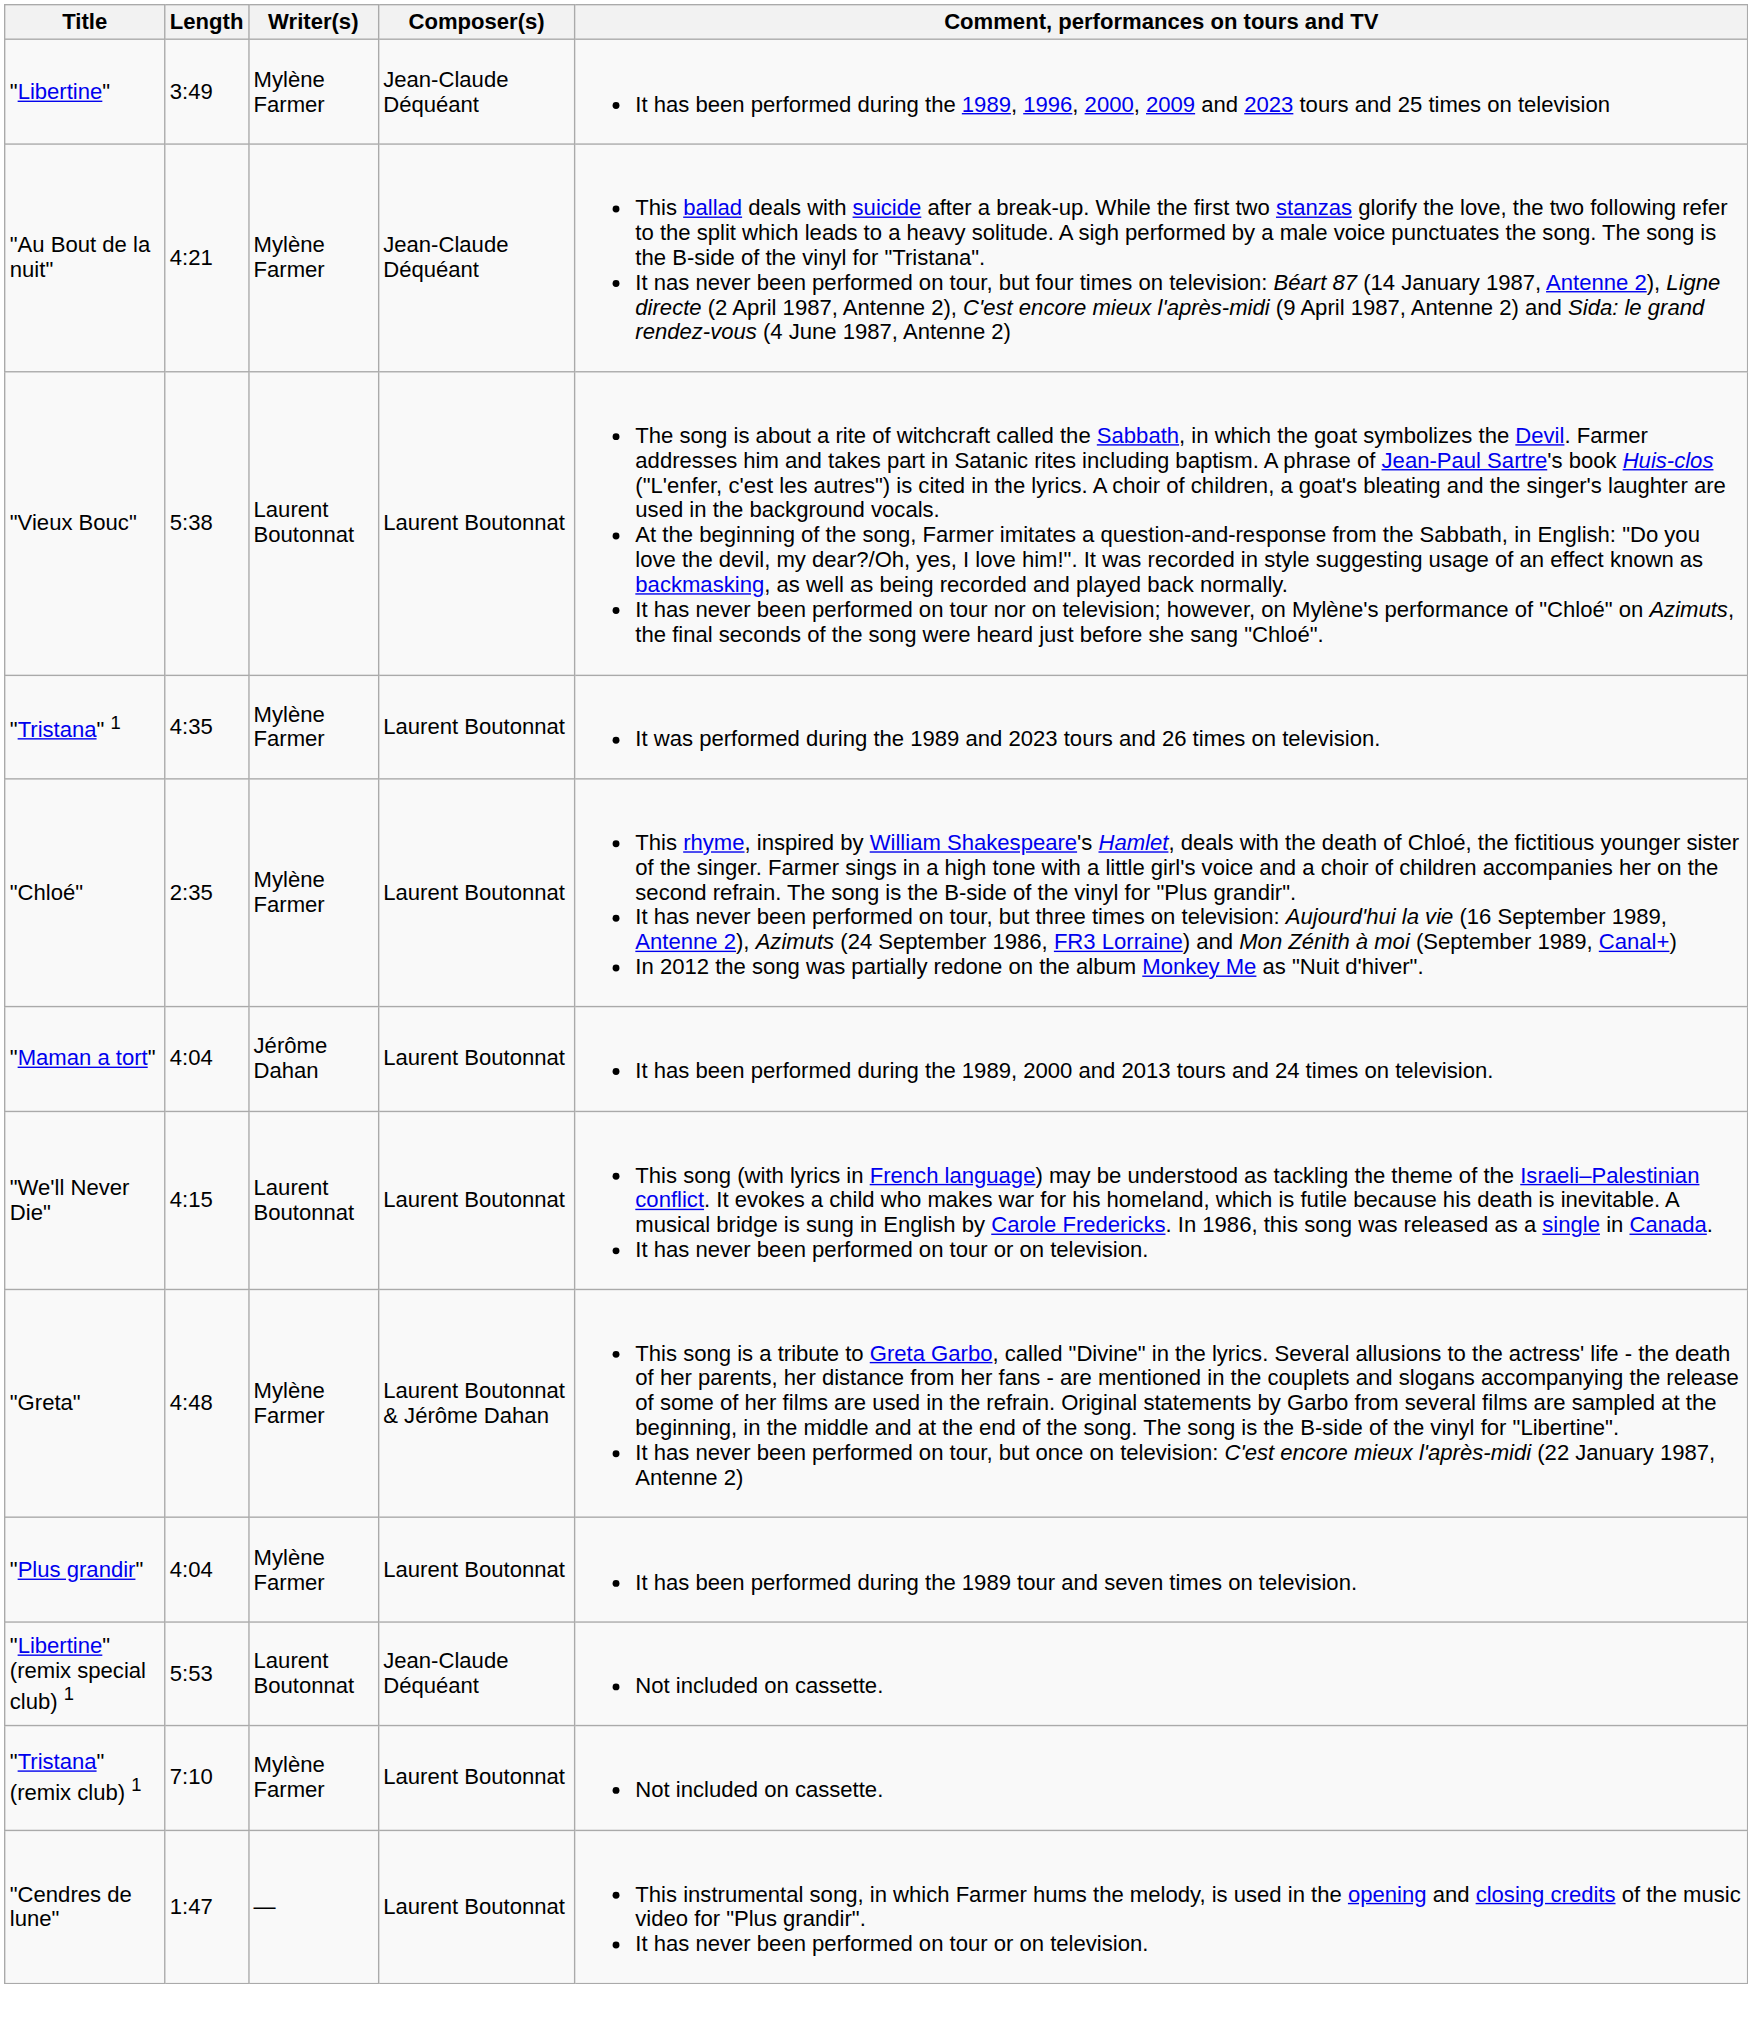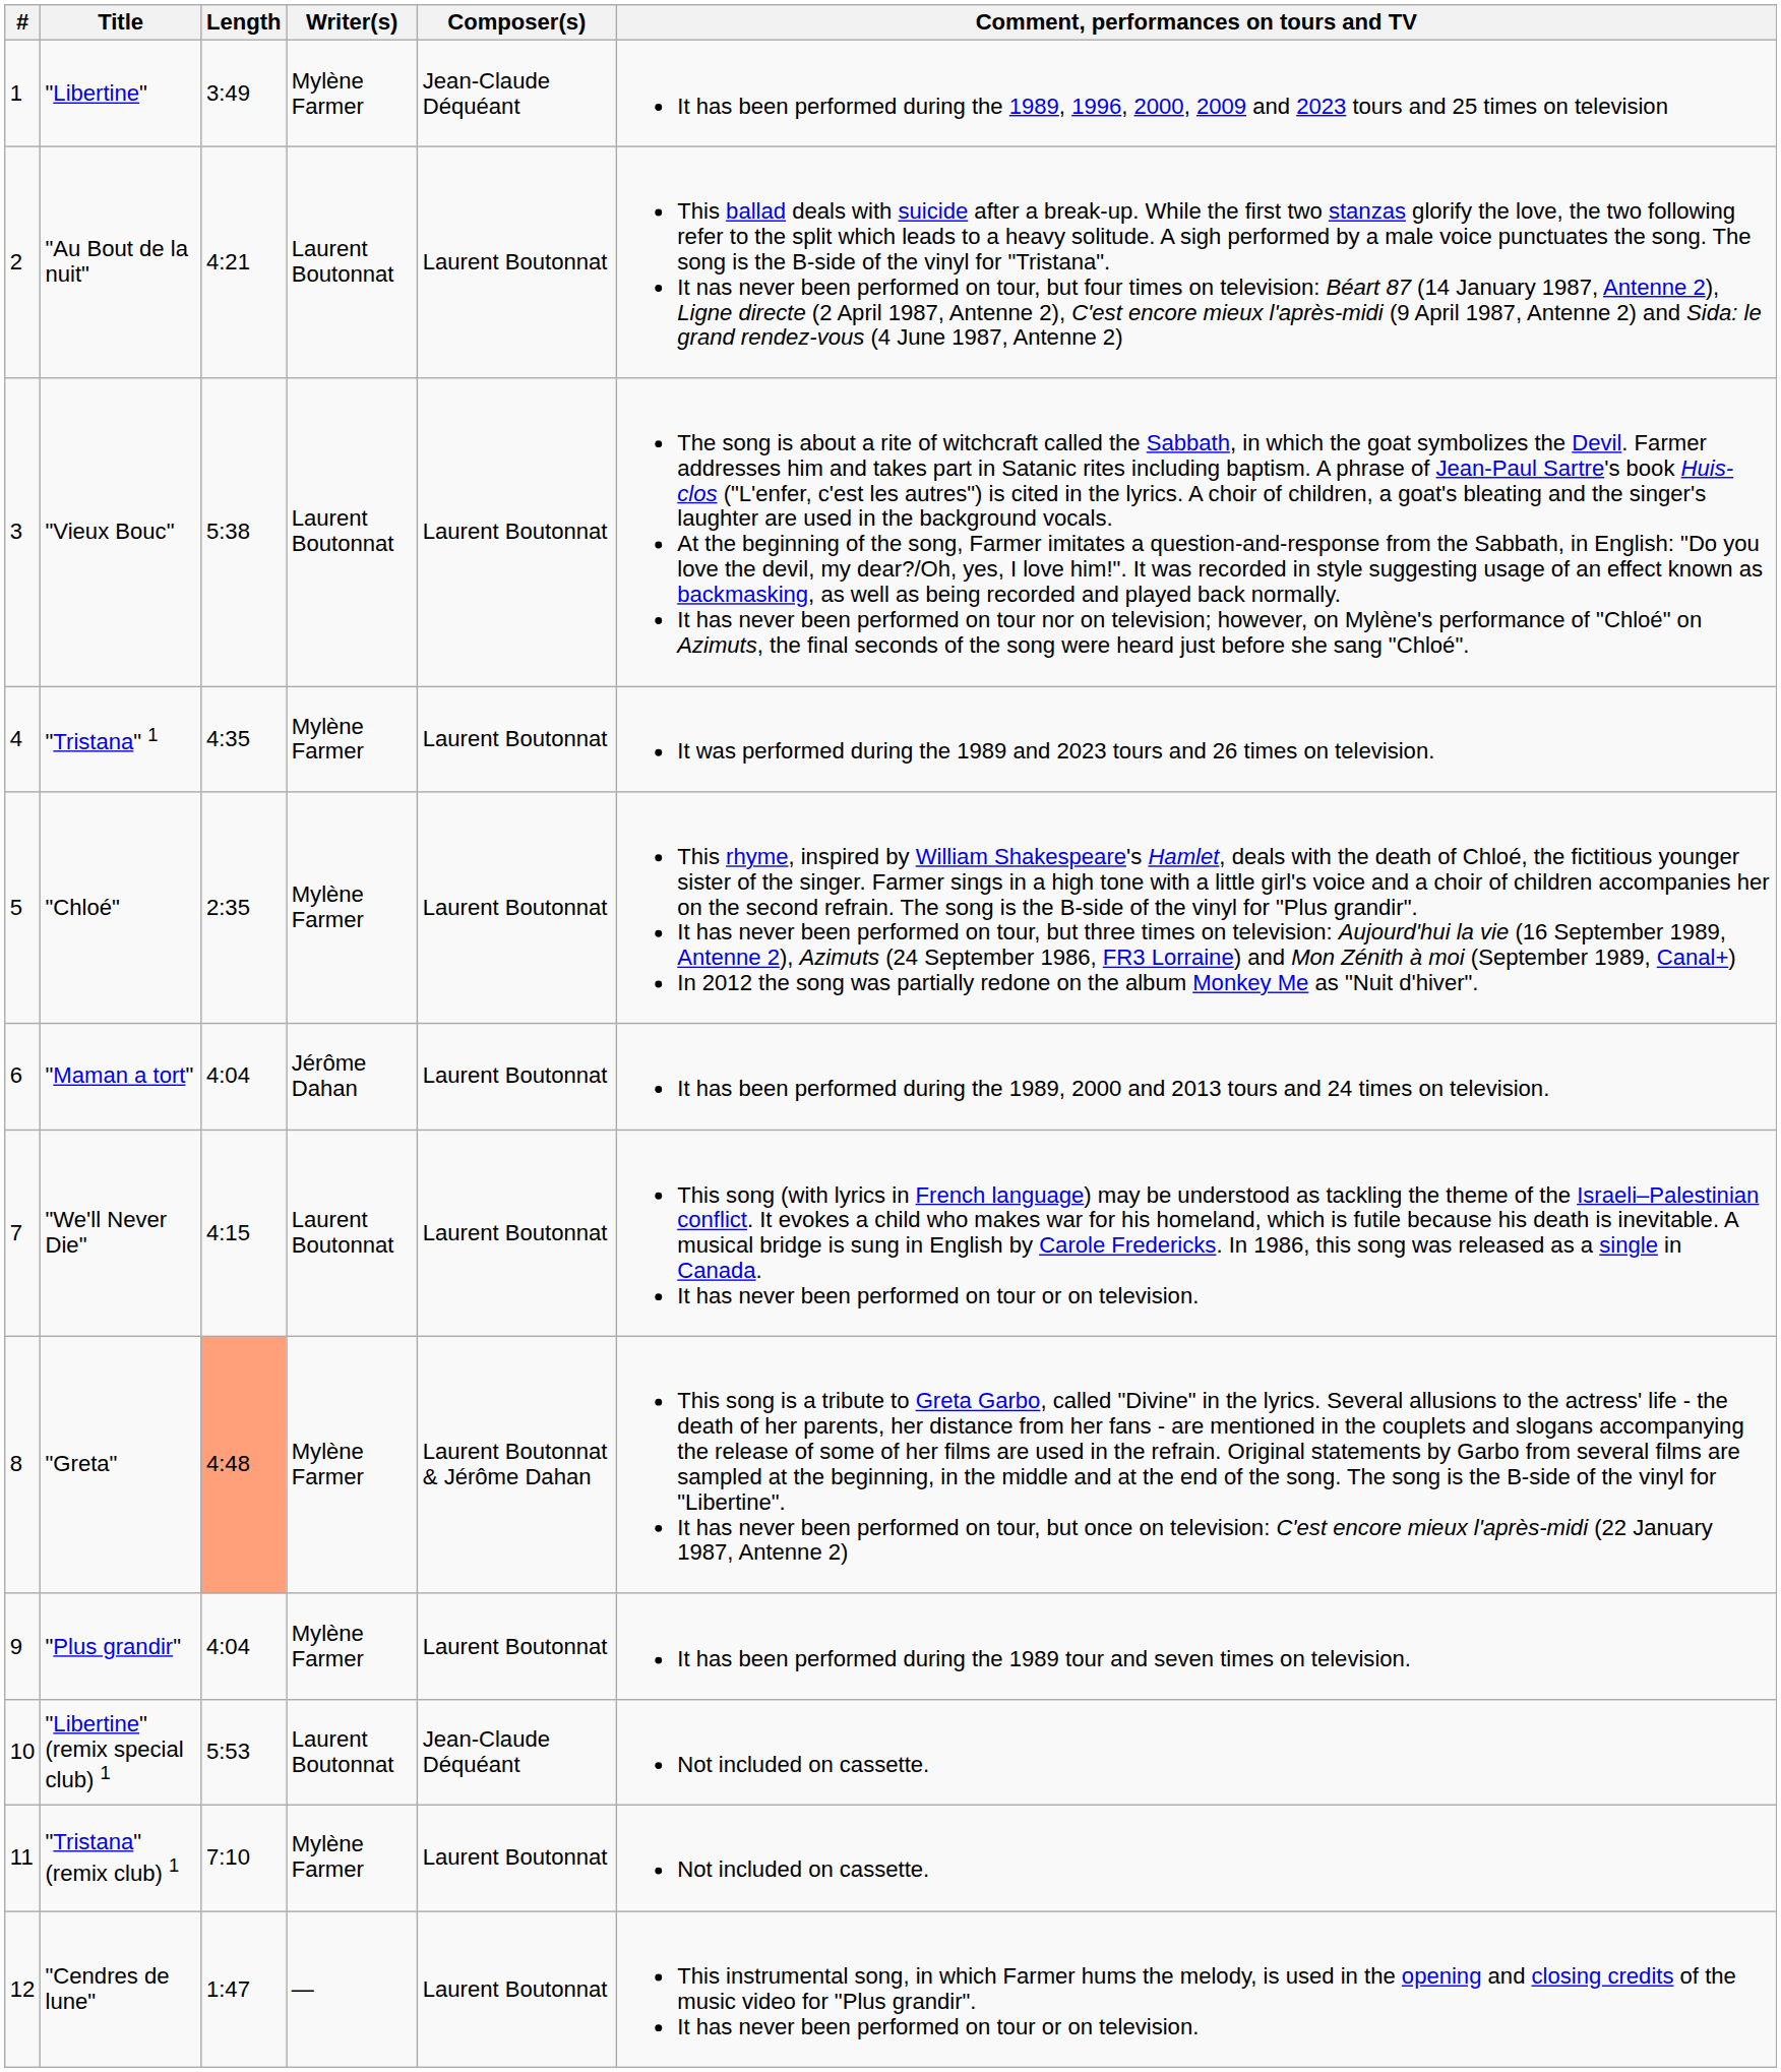+ column: # | 1 | 2 | 3 | 4 | 5 | 6 | 7 | 8 | 9 | 10 | 11 | 12
"Au Bout de la nuit" | Writer(s): Mylène Farmer -> Laurent Boutonnat
"Au Bout de la nuit" | Composer(s): Jean-Claude Déquéant -> Laurent Boutonnat
"Greta" | Length: no background -> lightsalmon background
